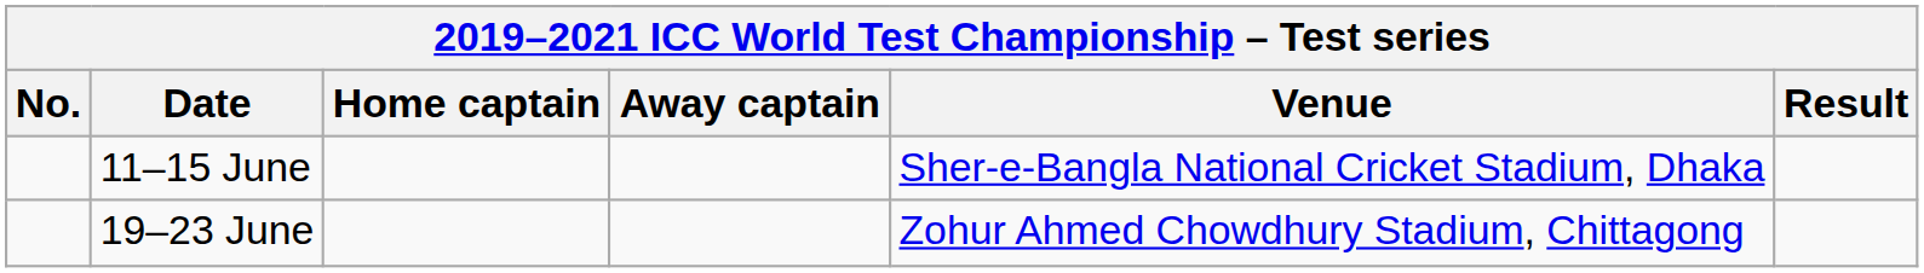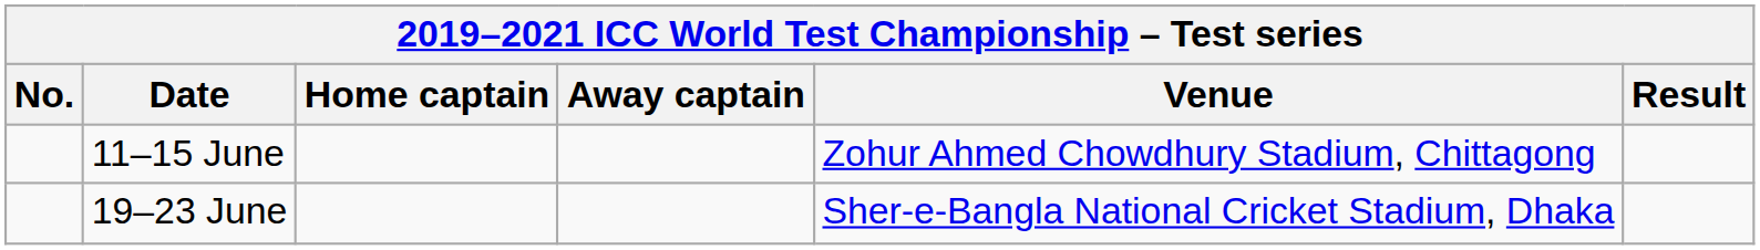11–15 June | Venue: Sher-e-Bangla National Cricket Stadium, Dhaka -> Zohur Ahmed Chowdhury Stadium, Chittagong
19–23 June | Venue: Zohur Ahmed Chowdhury Stadium, Chittagong -> Sher-e-Bangla National Cricket Stadium, Dhaka
